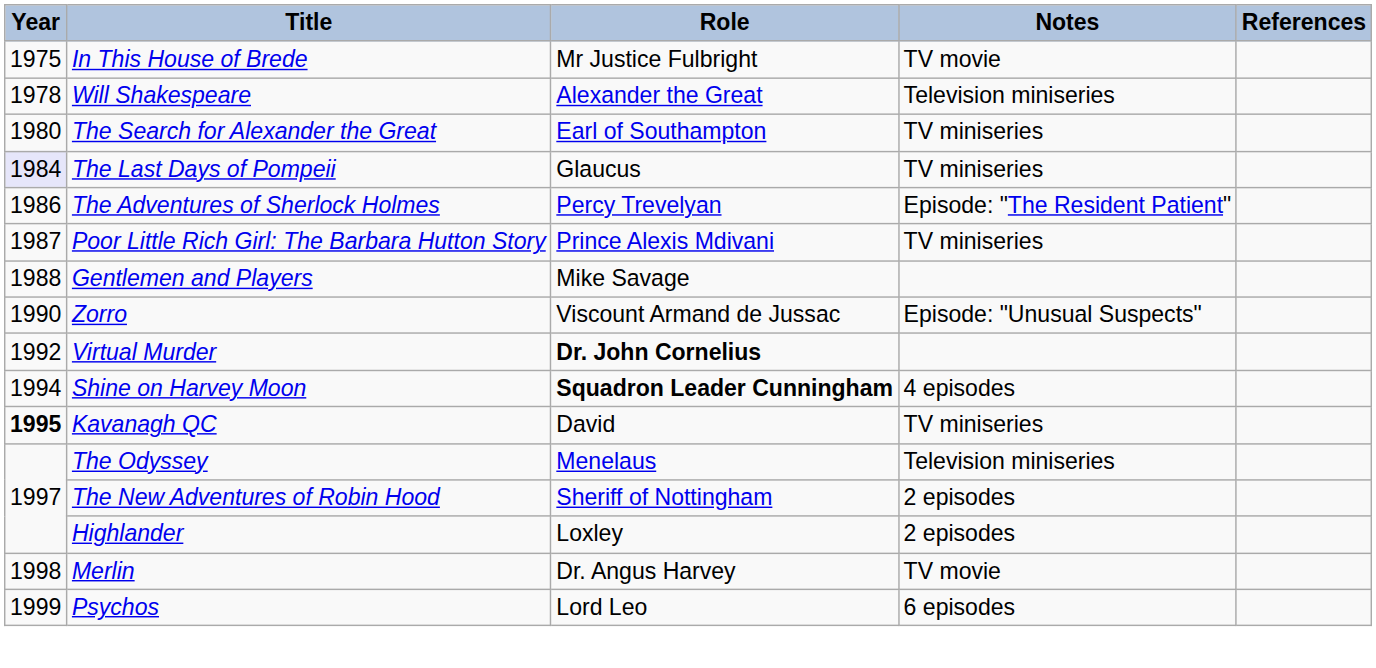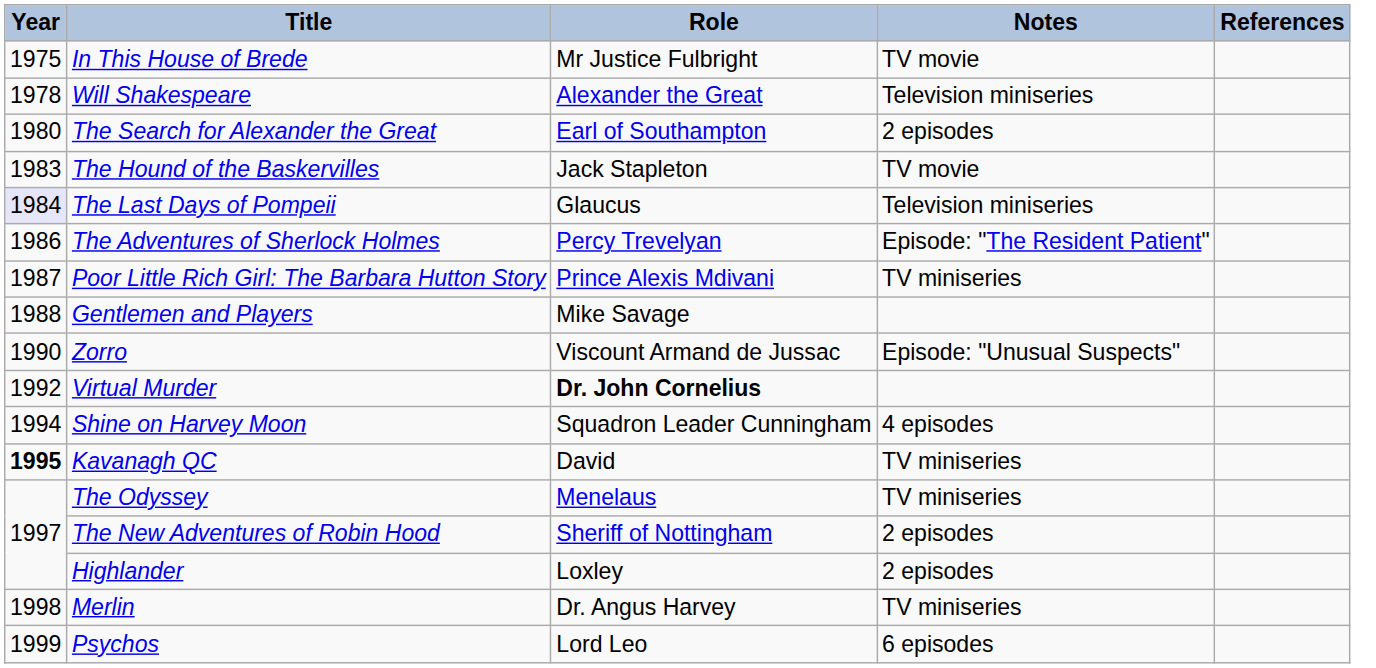The Search for Alexander the Great | Notes: TV miniseries -> 2 episodes
+ row: 1983 | The Hound of the Baskervilles | Jack Stapleton | TV movie
The Last Days of Pompeii | Notes: TV miniseries -> Television miniseries
Shine on Harvey Moon | Role: bold -> normal
The Odyssey | Notes: Television miniseries -> TV miniseries
Merlin | Notes: TV movie -> TV miniseries
